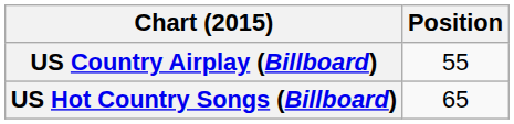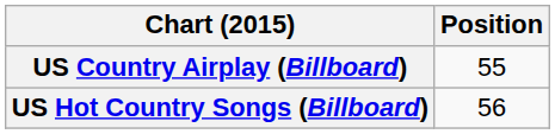US Hot Country Songs (Billboard) | Position: 65 -> 56
